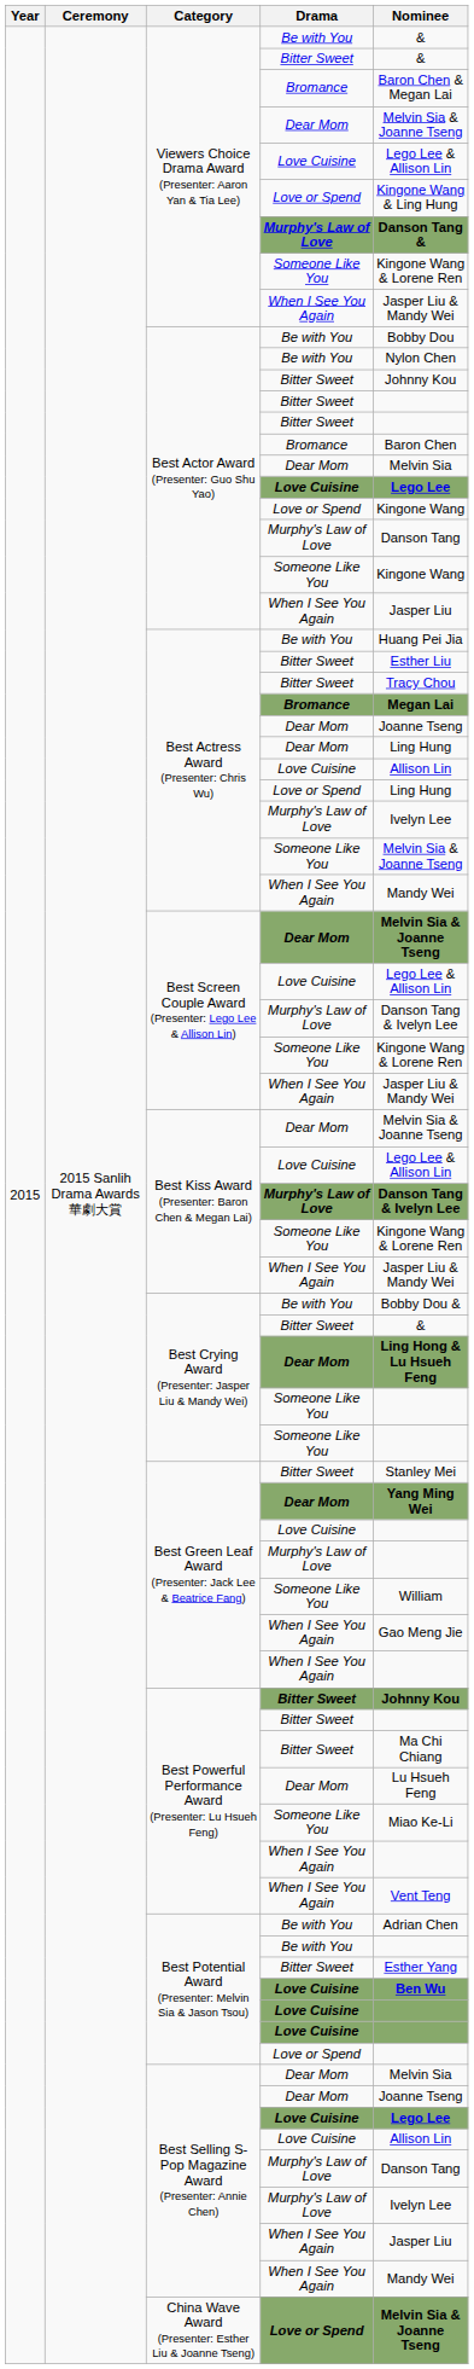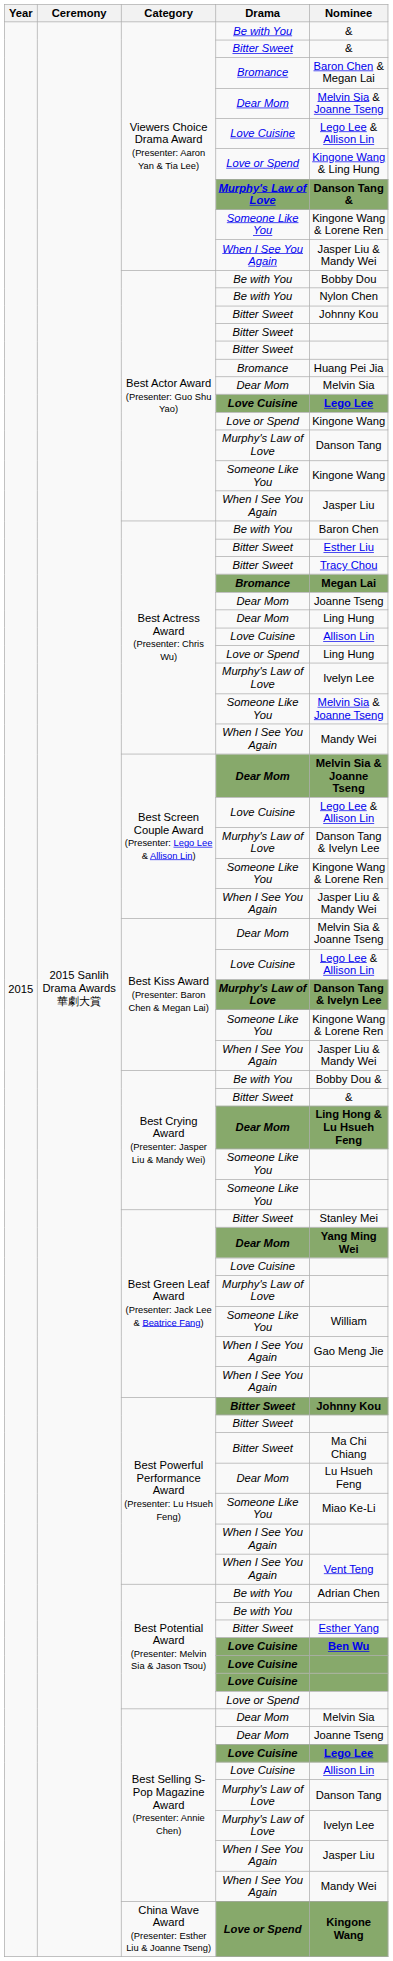Best Actor Award (Presenter: Guo Shu Yao) / Bromance | Nominee: Baron Chen -> Huang Pei Jia
Best Actress Award (Presenter: Chris Wu) / Be with You | Nominee: Huang Pei Jia -> Baron Chen
China Wave Award (Presenter: Esther Liu & Joanne Tseng) | Nominee: Melvin Sia & Joanne Tseng -> Kingone Wang
